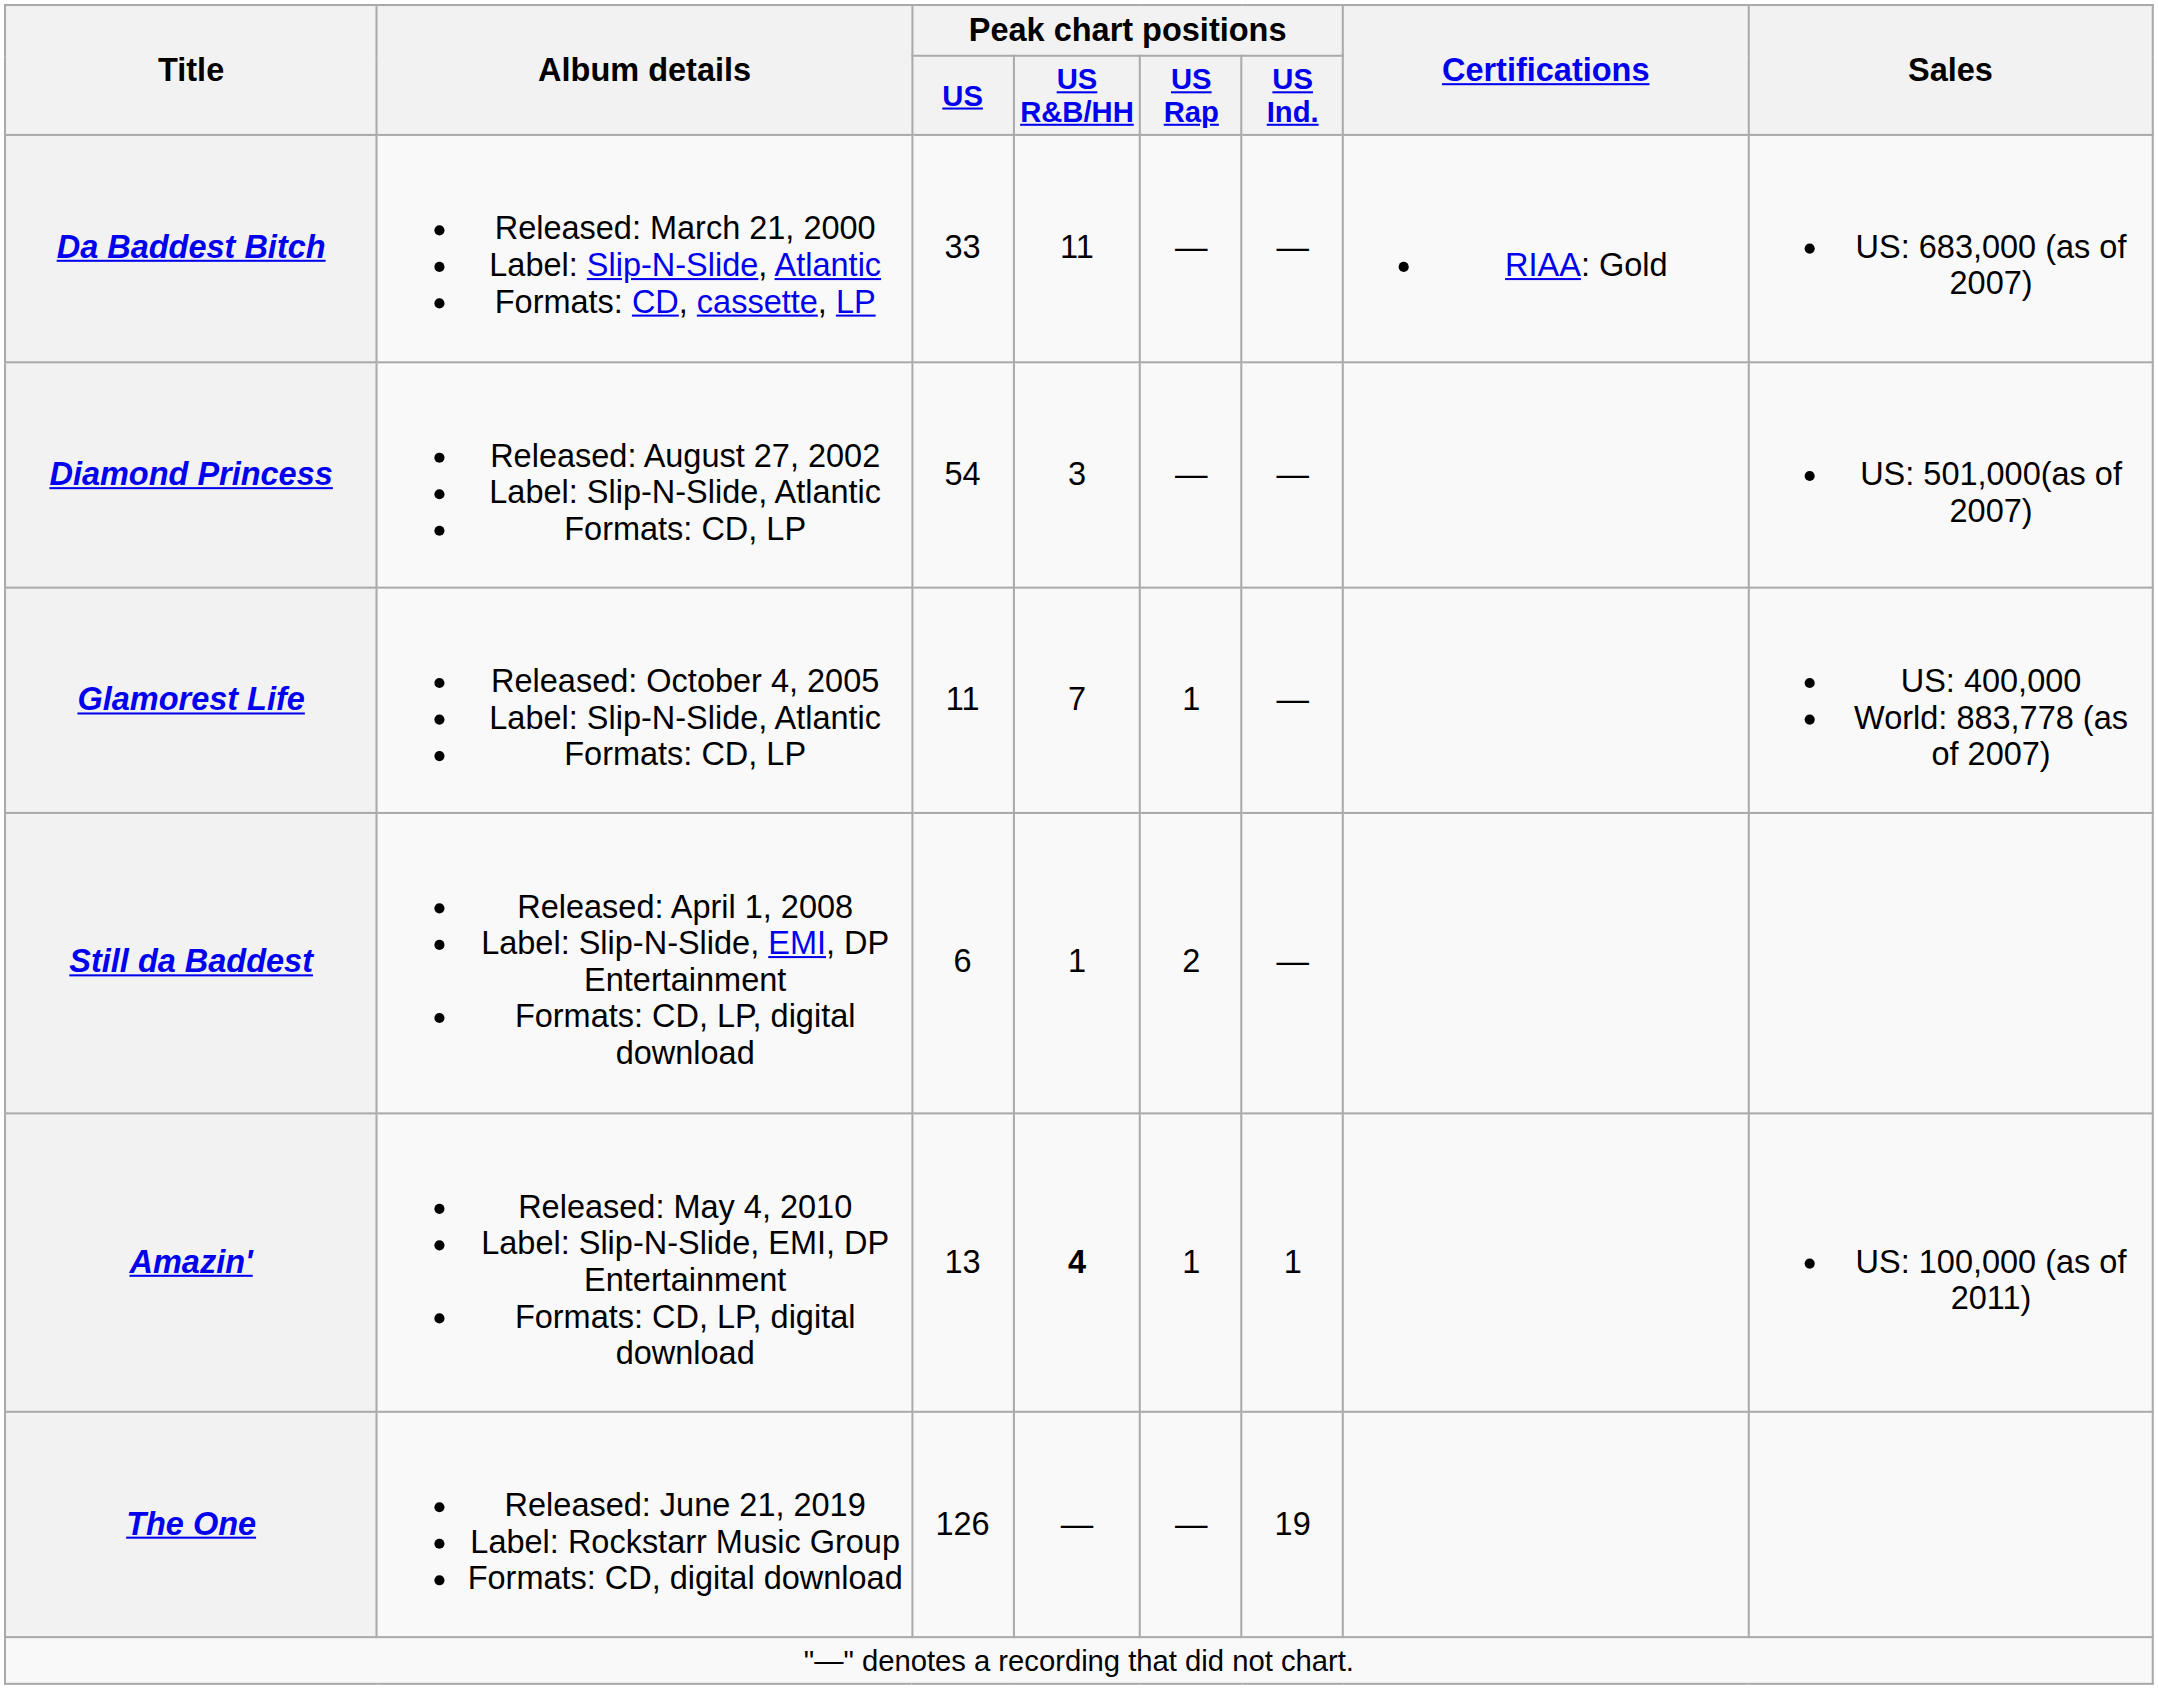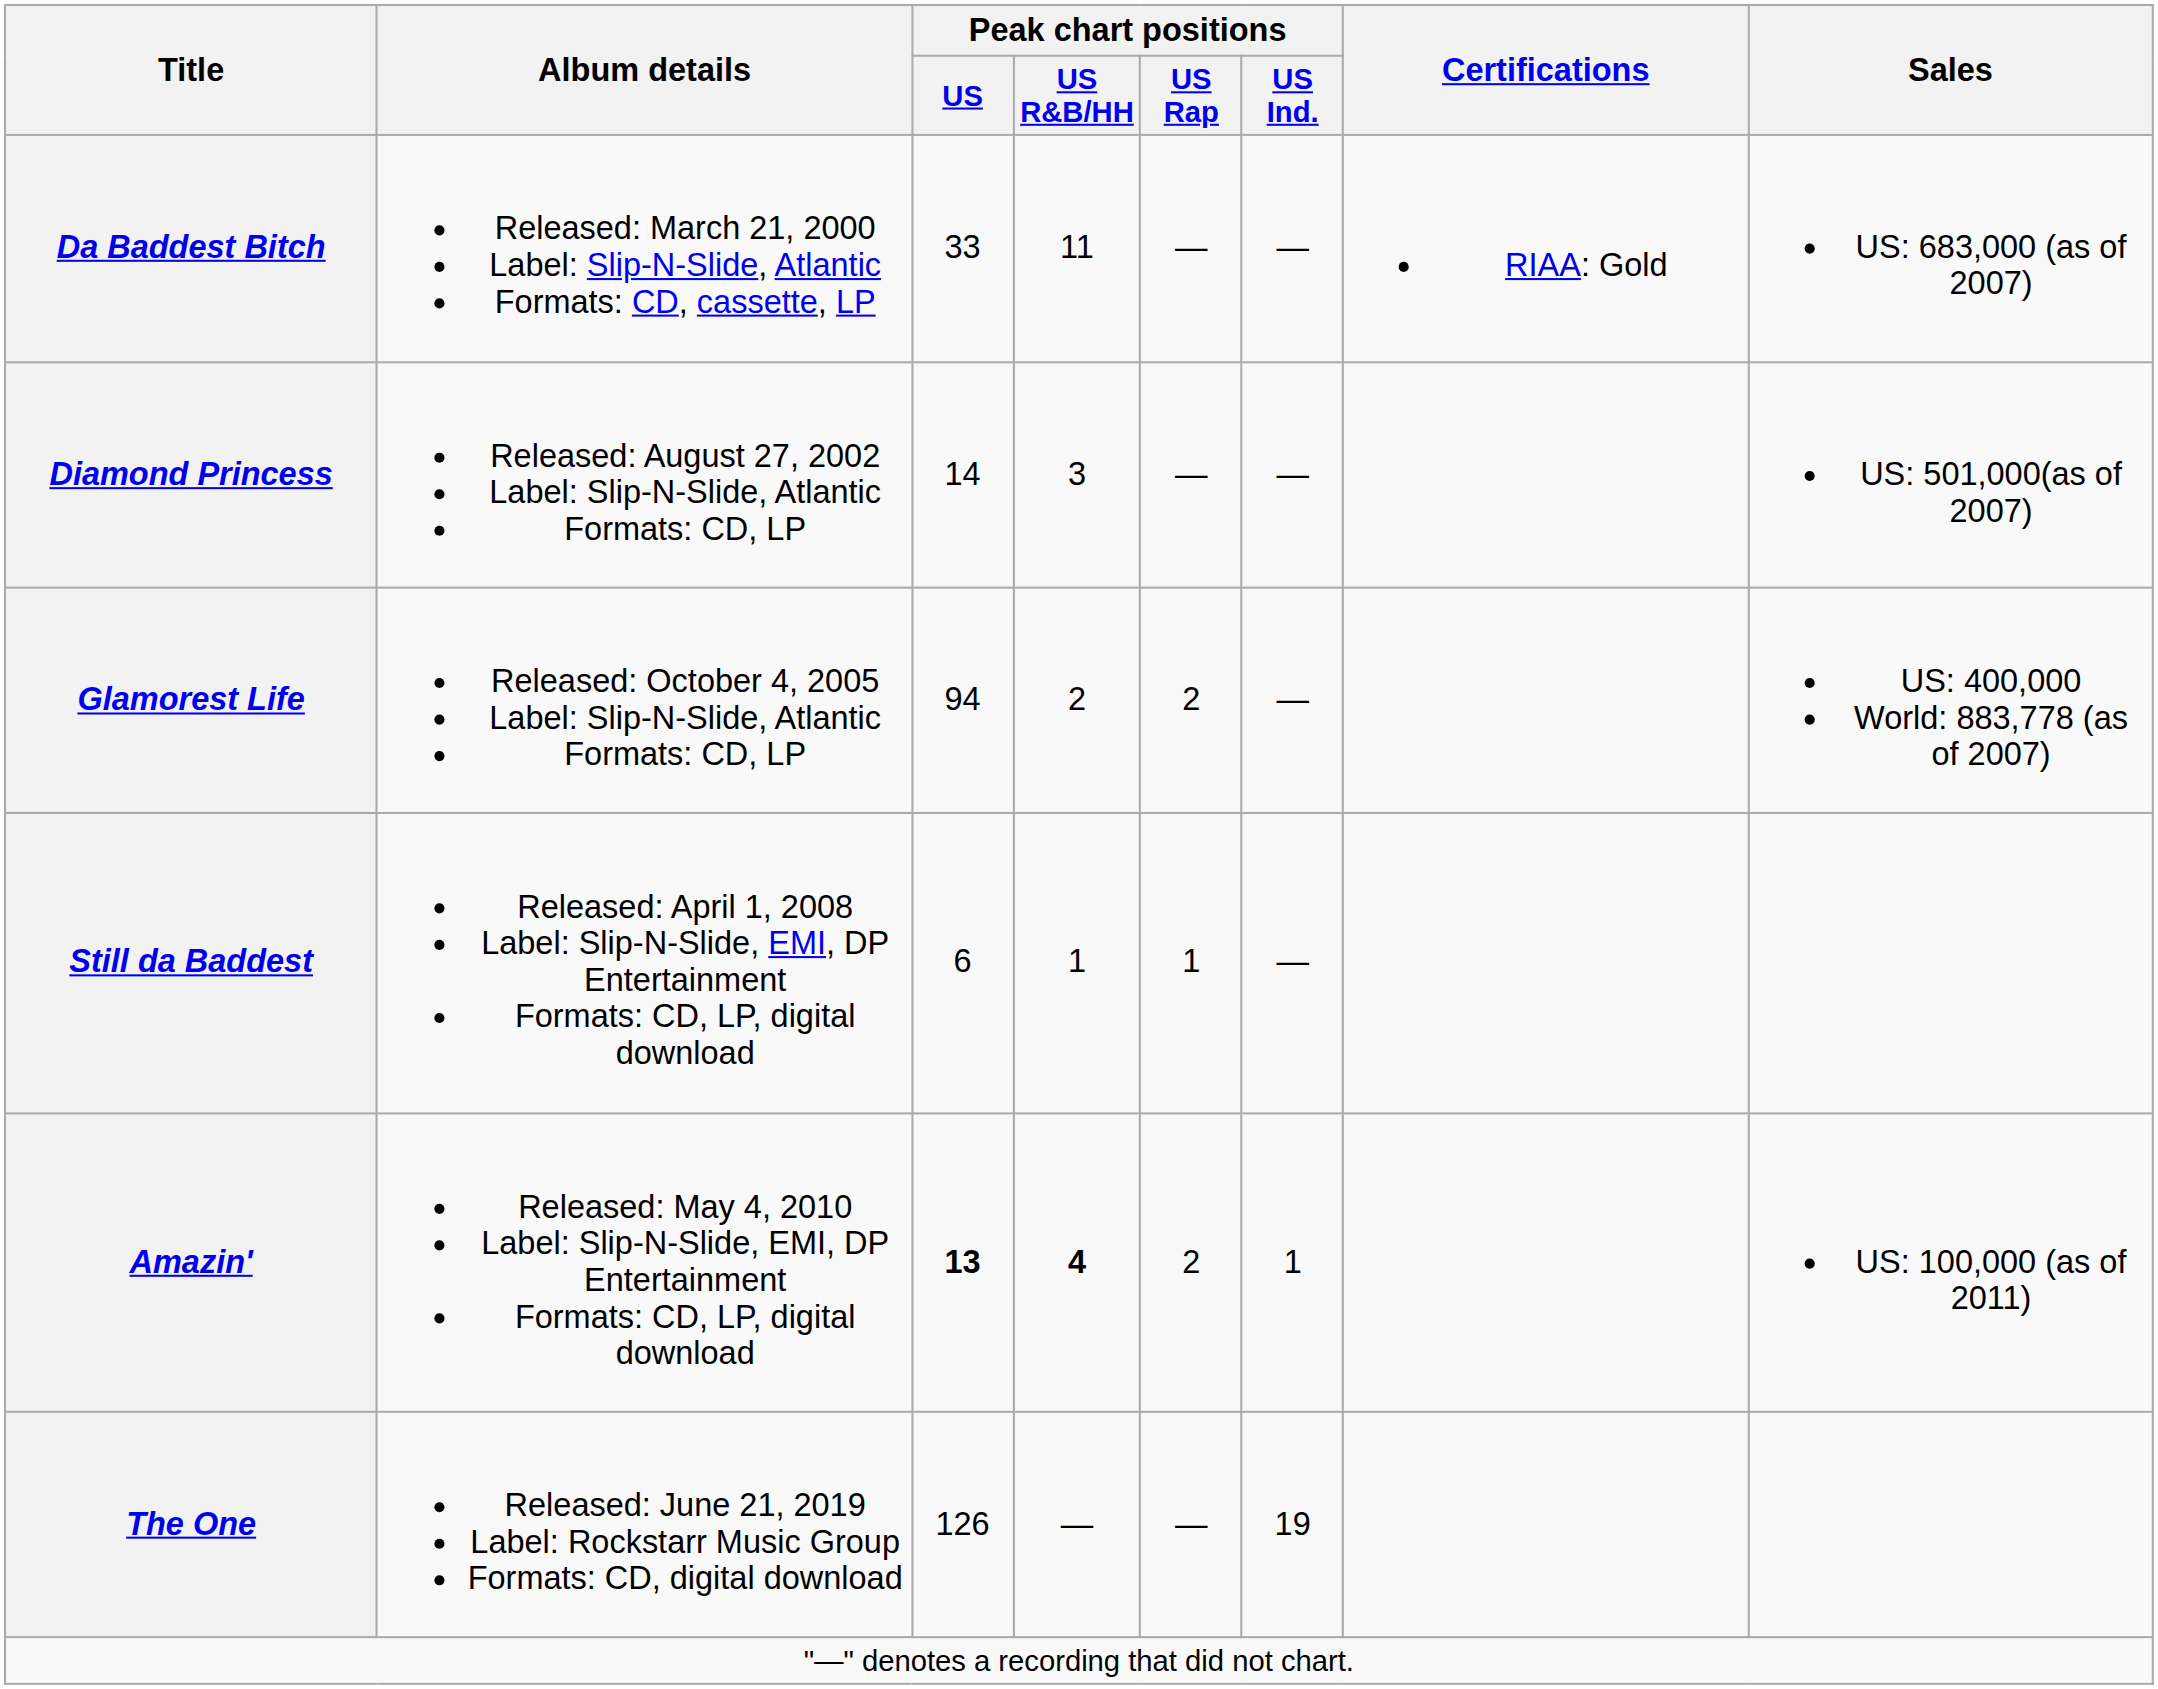Diamond Princess | Peak chart positions / US: 54 -> 14
Glamorest Life | Peak chart positions / US: 11 -> 94
Glamorest Life | Peak chart positions / US R&B/HH: 7 -> 2
Glamorest Life | Peak chart positions / US Rap: 1 -> 2
Still da Baddest | Peak chart positions / US Rap: 2 -> 1
Amazin' | Peak chart positions / US: normal -> bold
Amazin' | Peak chart positions / US Rap: 1 -> 2
